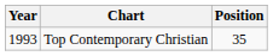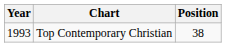Top Contemporary Christian | Position: 35 -> 38
